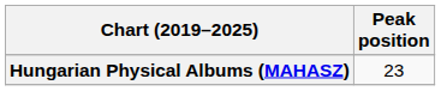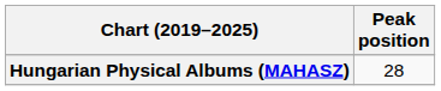Hungarian Physical Albums (MAHASZ) | Peak position: 23 -> 28
